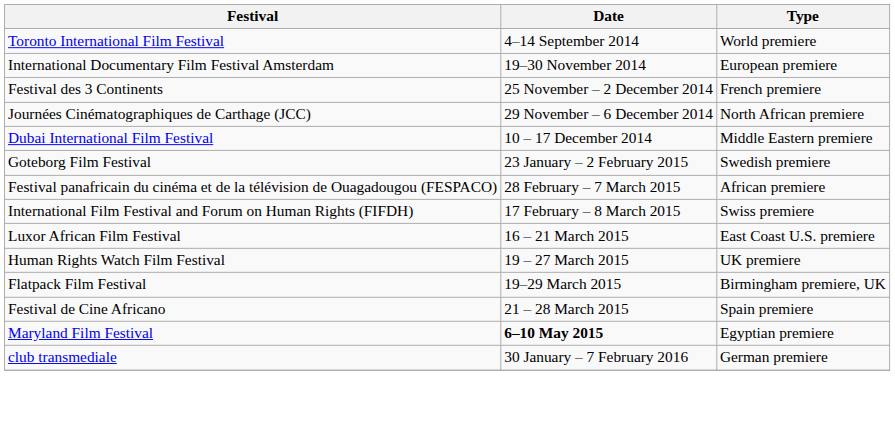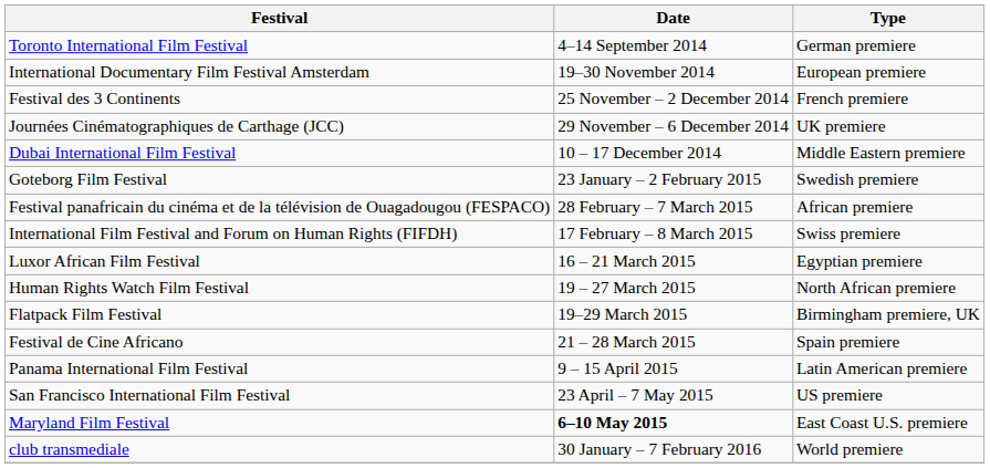Toronto International Film Festival | Type: World premiere -> German premiere
Journées Cinématographiques de Carthage (JCC) | Type: North African premiere -> UK premiere
Luxor African Film Festival | Type: East Coast U.S. premiere -> Egyptian premiere
Human Rights Watch Film Festival | Type: UK premiere -> North African premiere
+ row: Panama International Film Festival | 9 – 15 April 2015 | Latin American premiere
+ row: San Francisco International Film Festival | 23 April – 7 May 2015 | US premiere
Maryland Film Festival | Type: Egyptian premiere -> East Coast U.S. premiere
club transmediale | Type: German premiere -> World premiere
